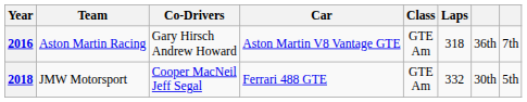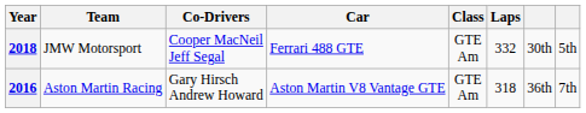rows swapped: 2016 <-> 2018
